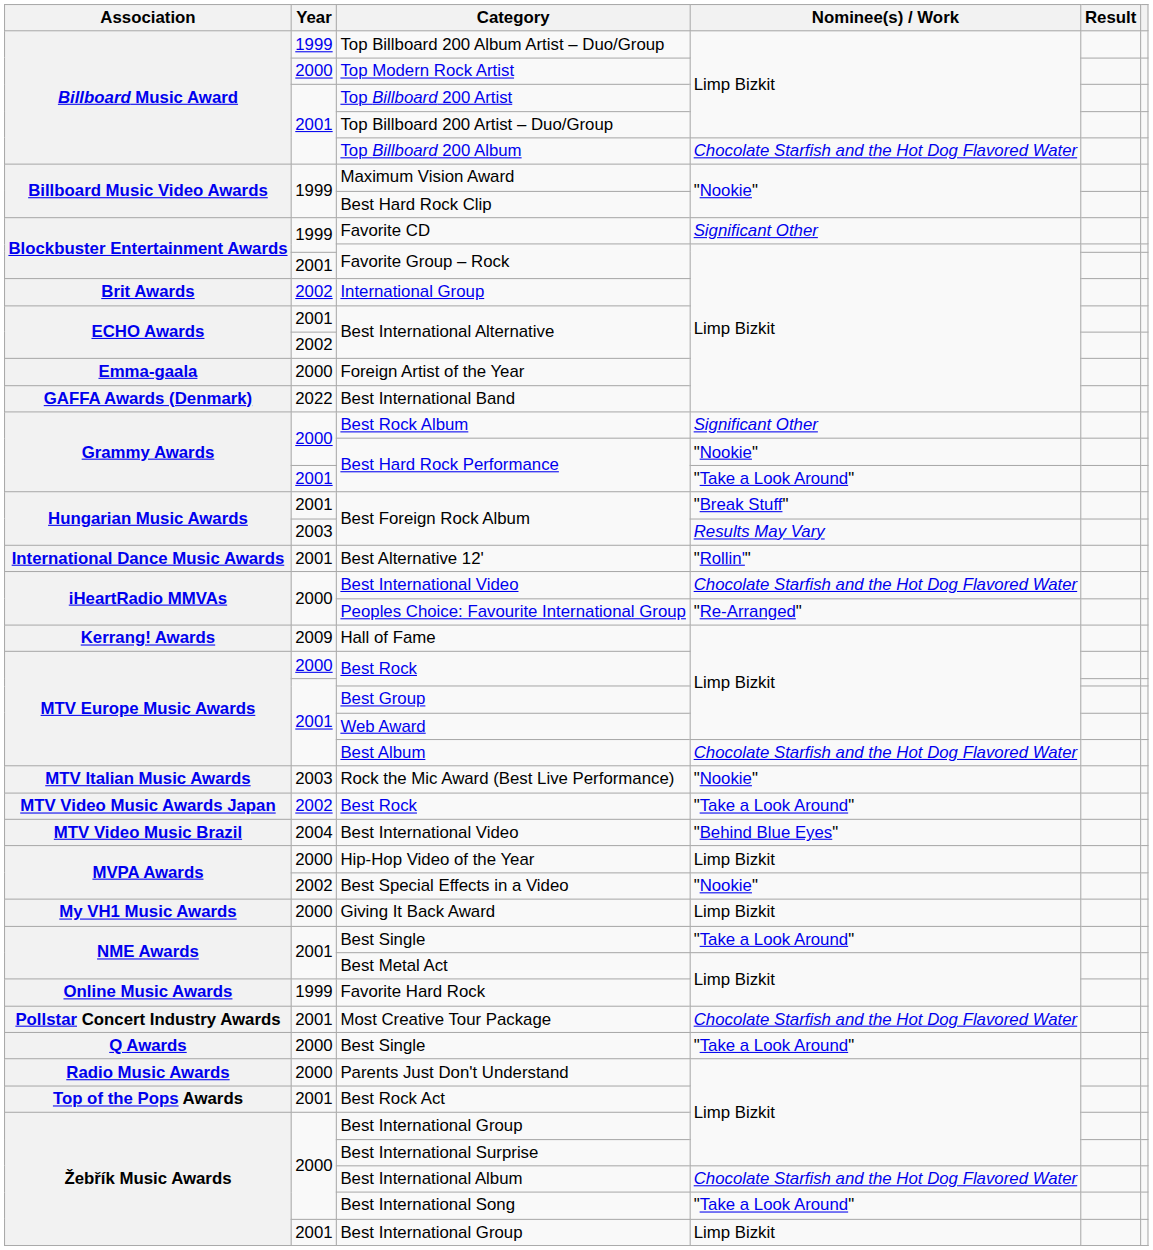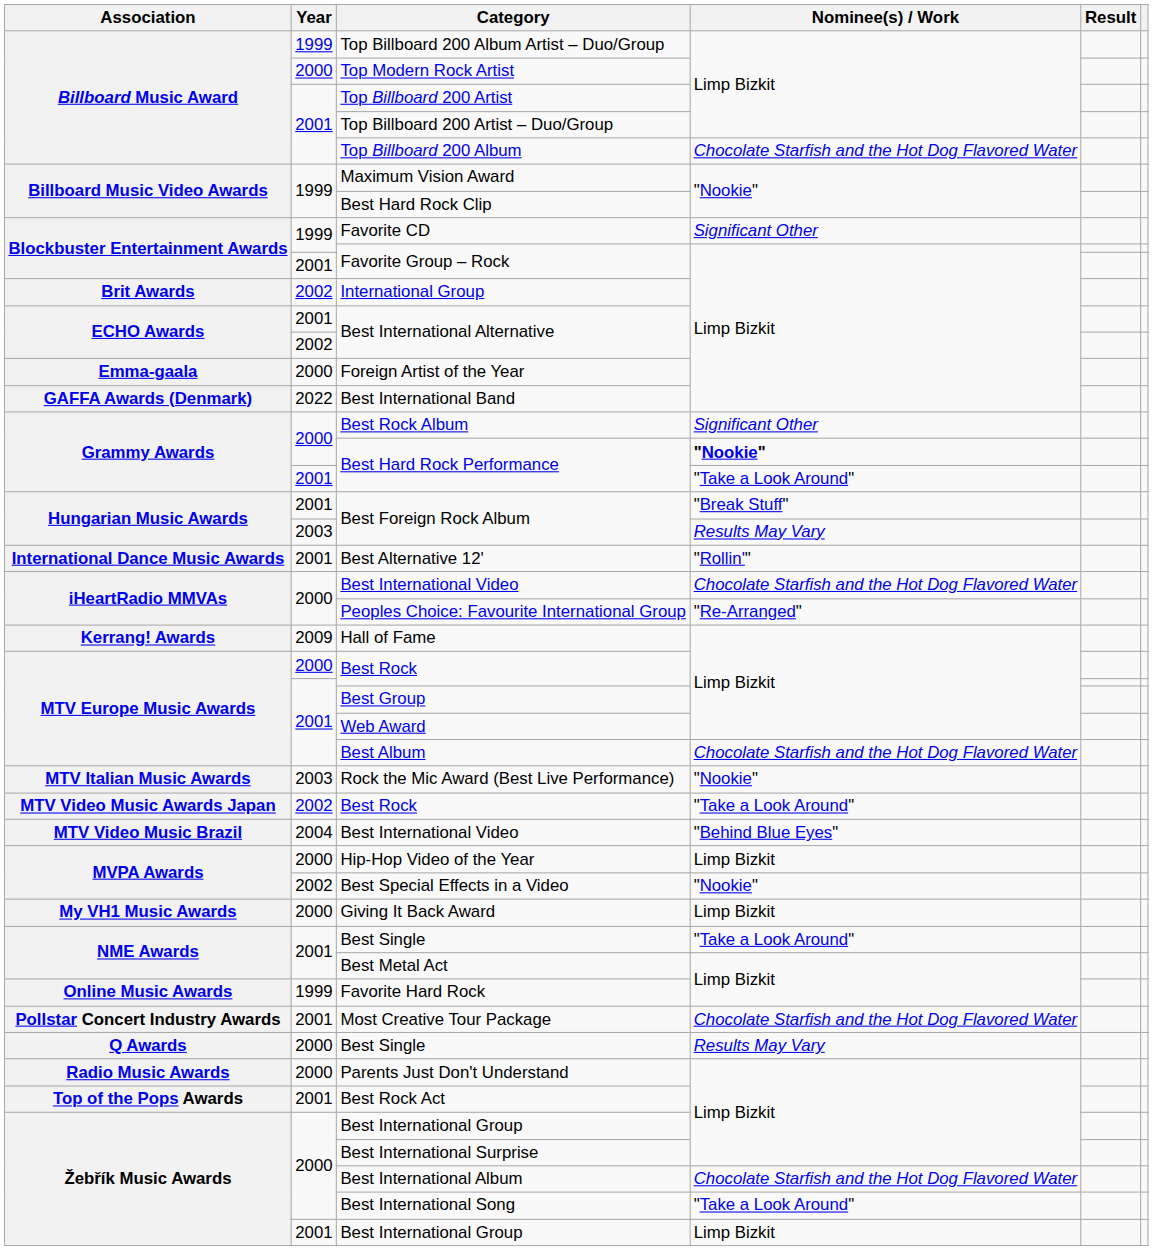2000 / Best Hard Rock Performance | Nominee(s) / Work: normal -> bold
2000 / Best Single | Nominee(s) / Work: "Take a Look Around" -> Results May Vary
